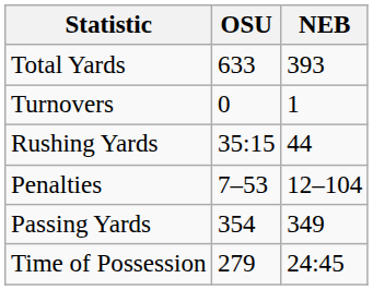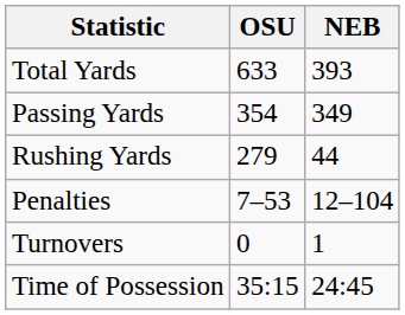rows swapped: Passing Yards <-> Turnovers
Rushing Yards | OSU: 35:15 -> 279
Time of Possession | OSU: 279 -> 35:15
